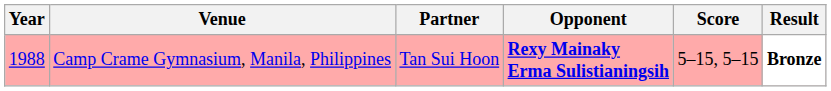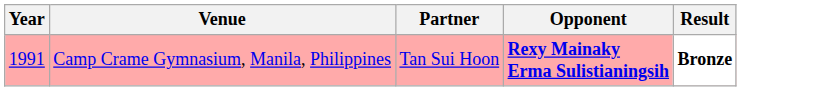- column: Score | 5–15, 5–15
Camp Crame Gymnasium, Manila, Philippines | Year: 1988 -> 1991
